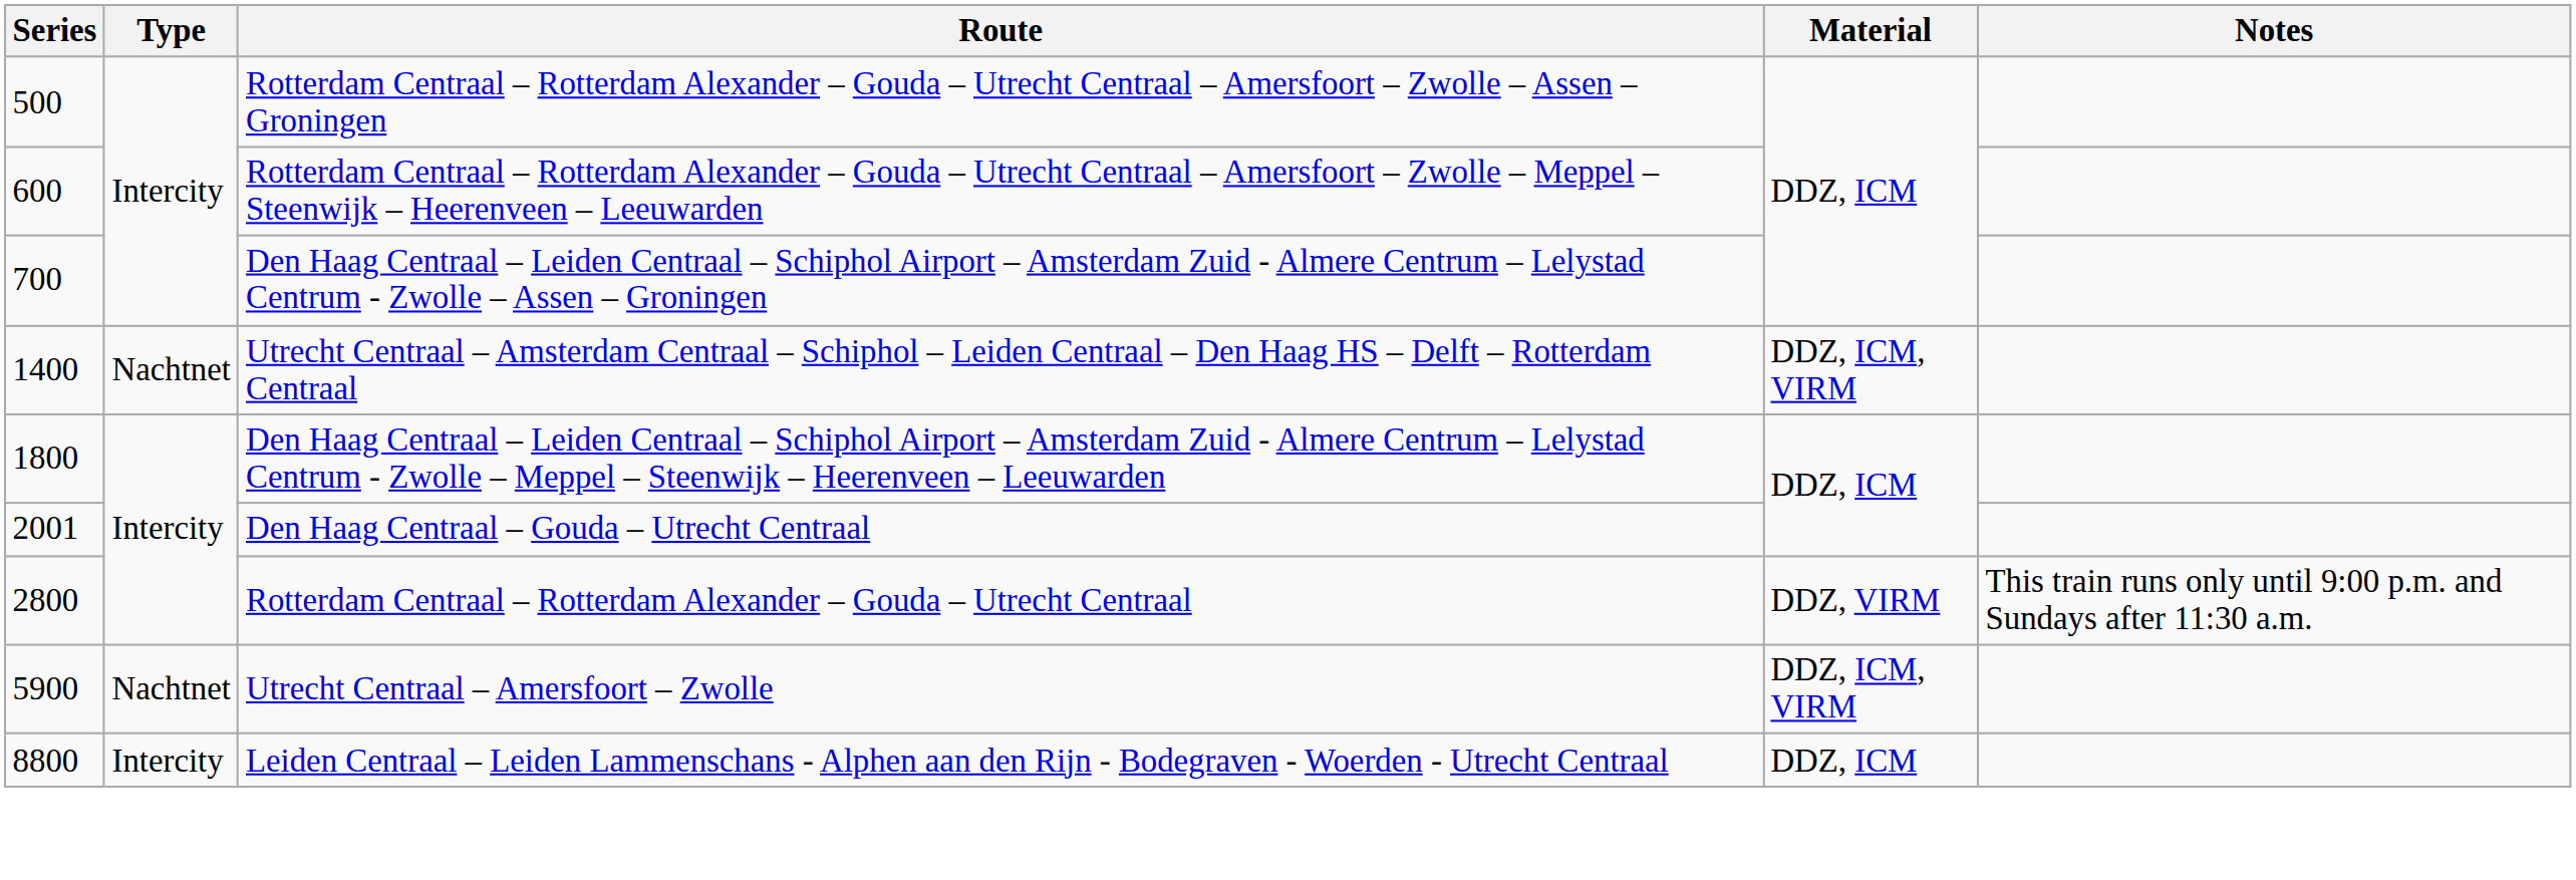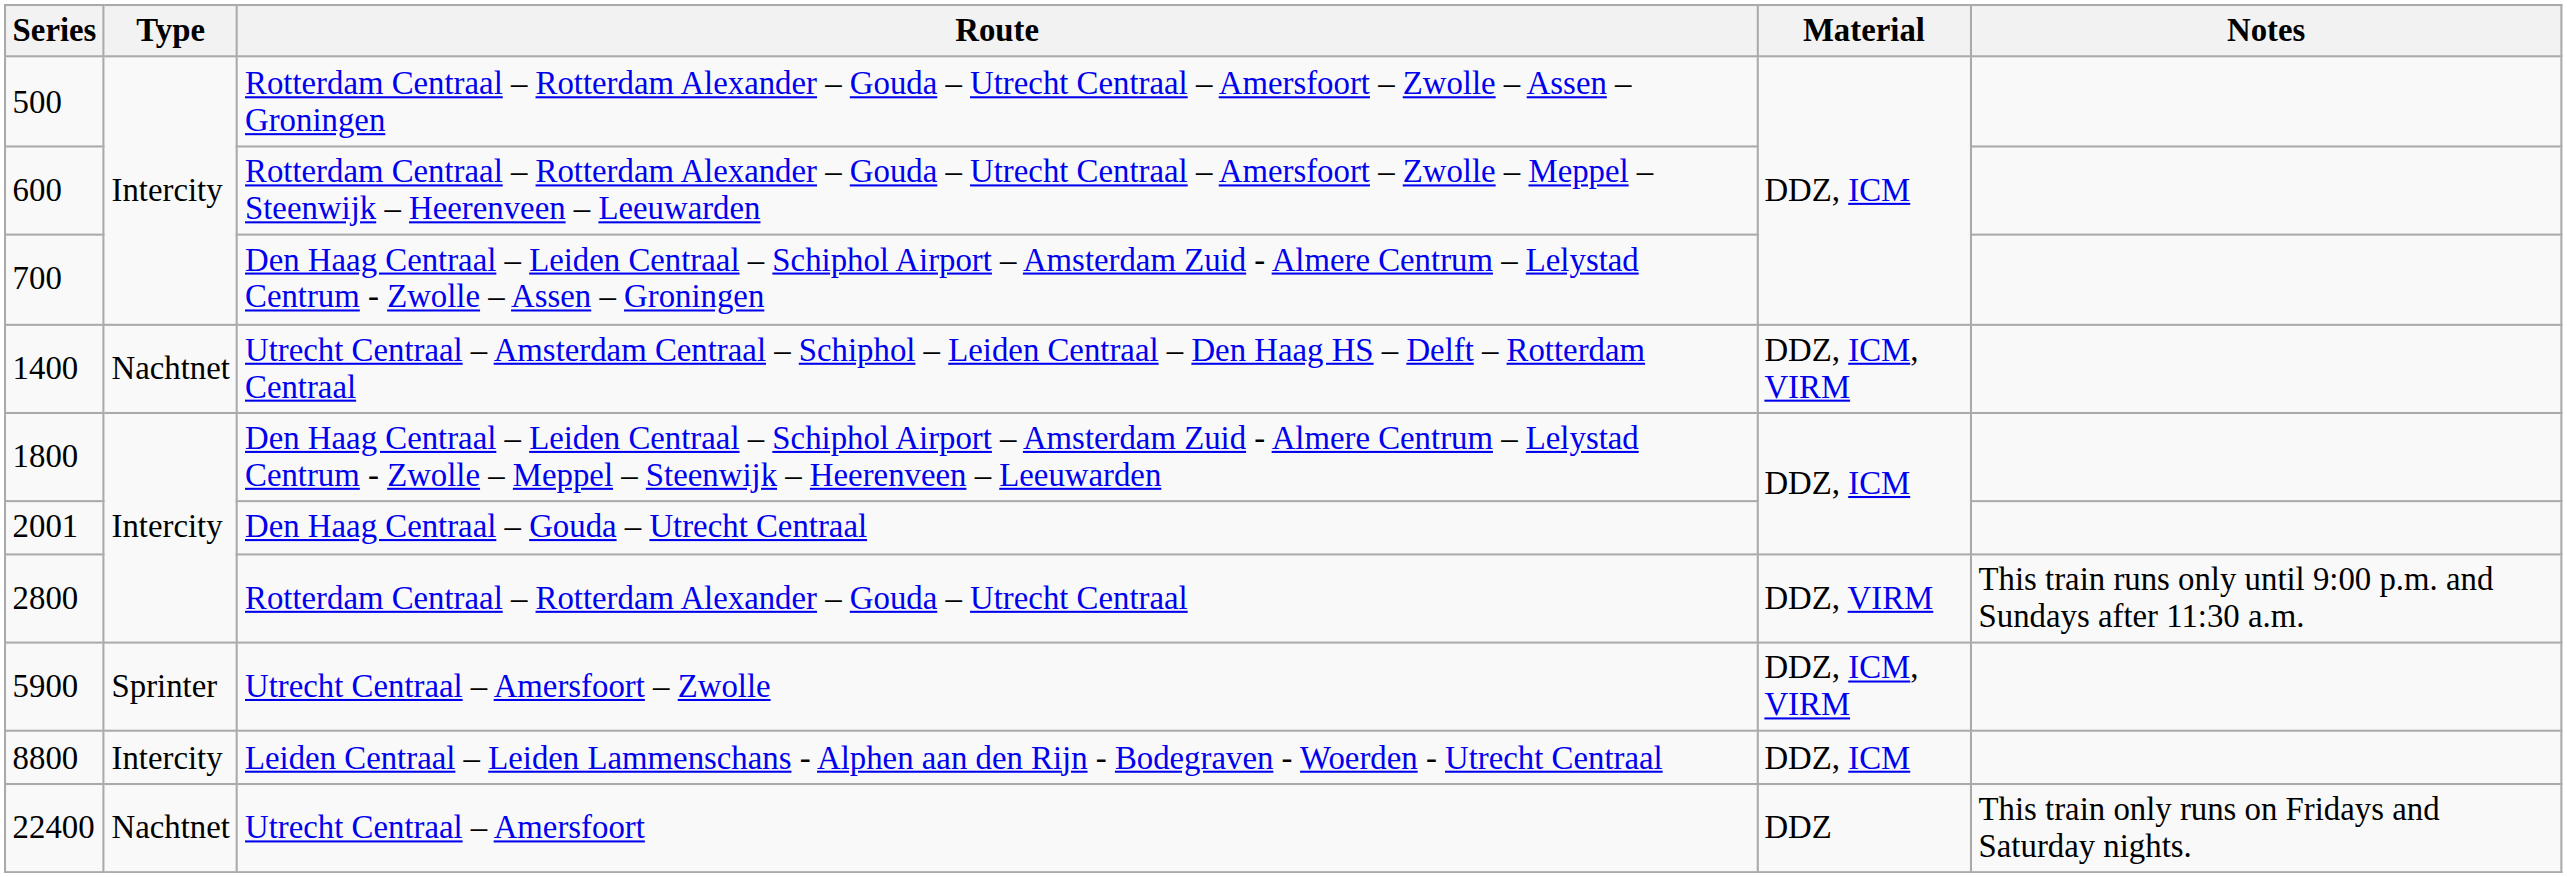Utrecht Centraal – Amersfoort – Zwolle | Type: Nachtnet -> Sprinter
+ row: 22400 | Nachtnet | Utrecht Centraal – Amersfoort | DDZ | This train only runs on Fridays and Saturday nights.
